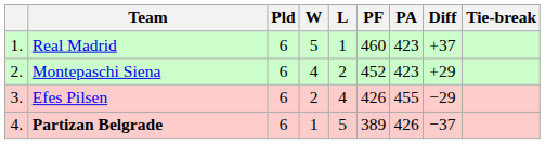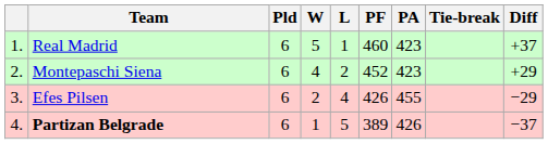columns swapped: Diff <-> Tie-break
